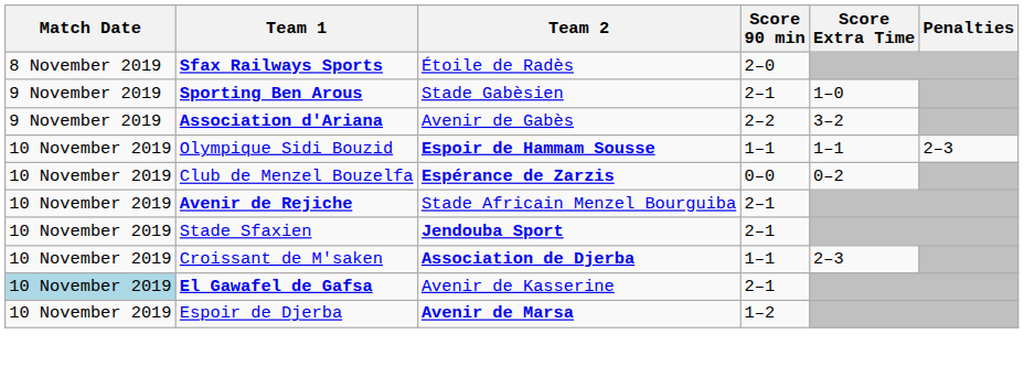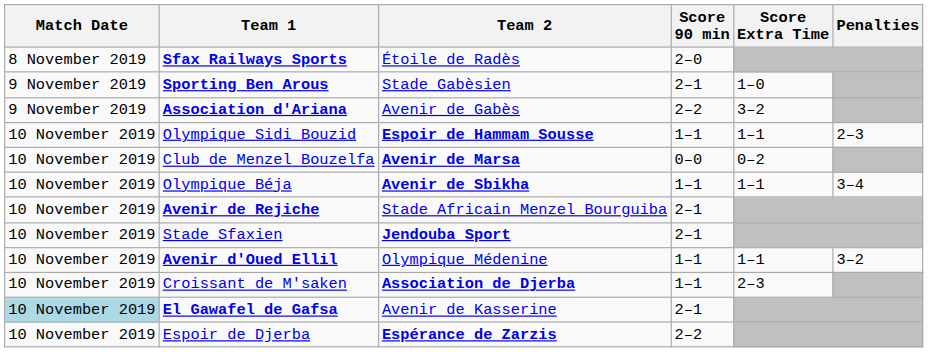Club de Menzel Bouzelfa | Team 2: Espérance de Zarzis -> Avenir de Marsa
+ row: 10 November 2019 | Olympique Béja | Avenir de Sbikha | 1–1 | 1–1 | 3–4
+ row: 10 November 2019 | Avenir d'Oued Ellil | Olympique Médenine | 1–1 | 1–1 | 3–2
Espoir de Djerba | Team 2: Avenir de Marsa -> Espérance de Zarzis
Espoir de Djerba | Score 90 min: 1–2 -> 2–2
